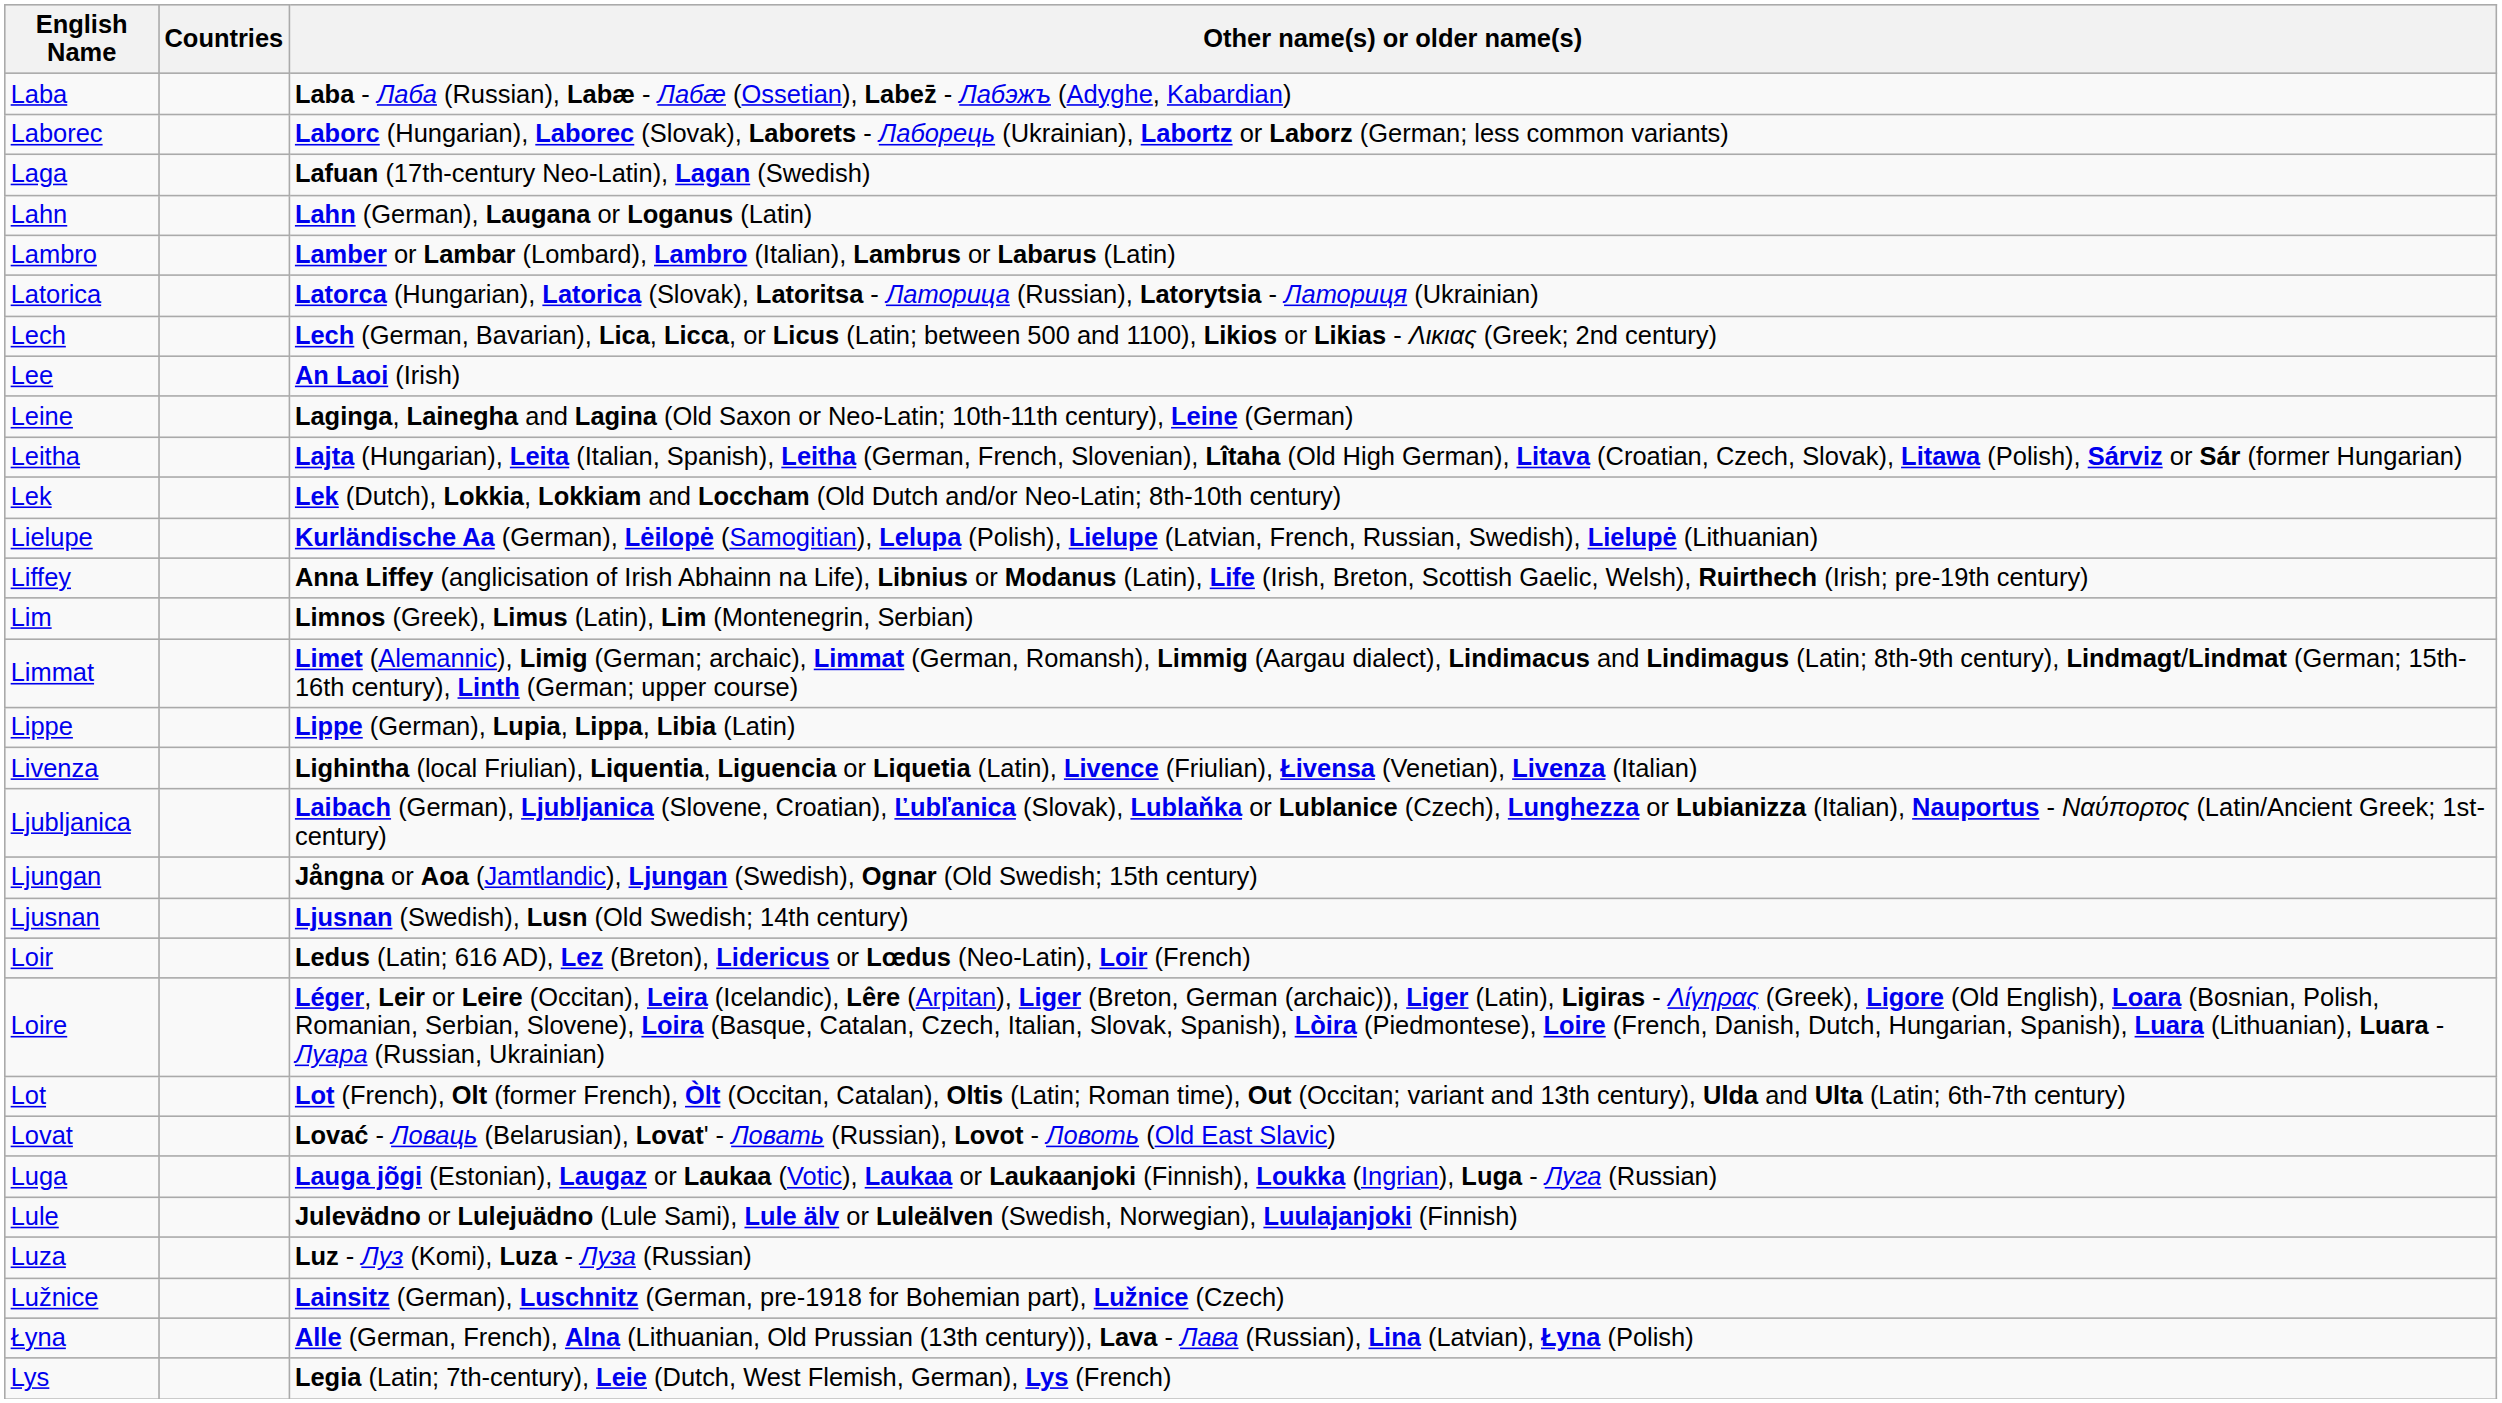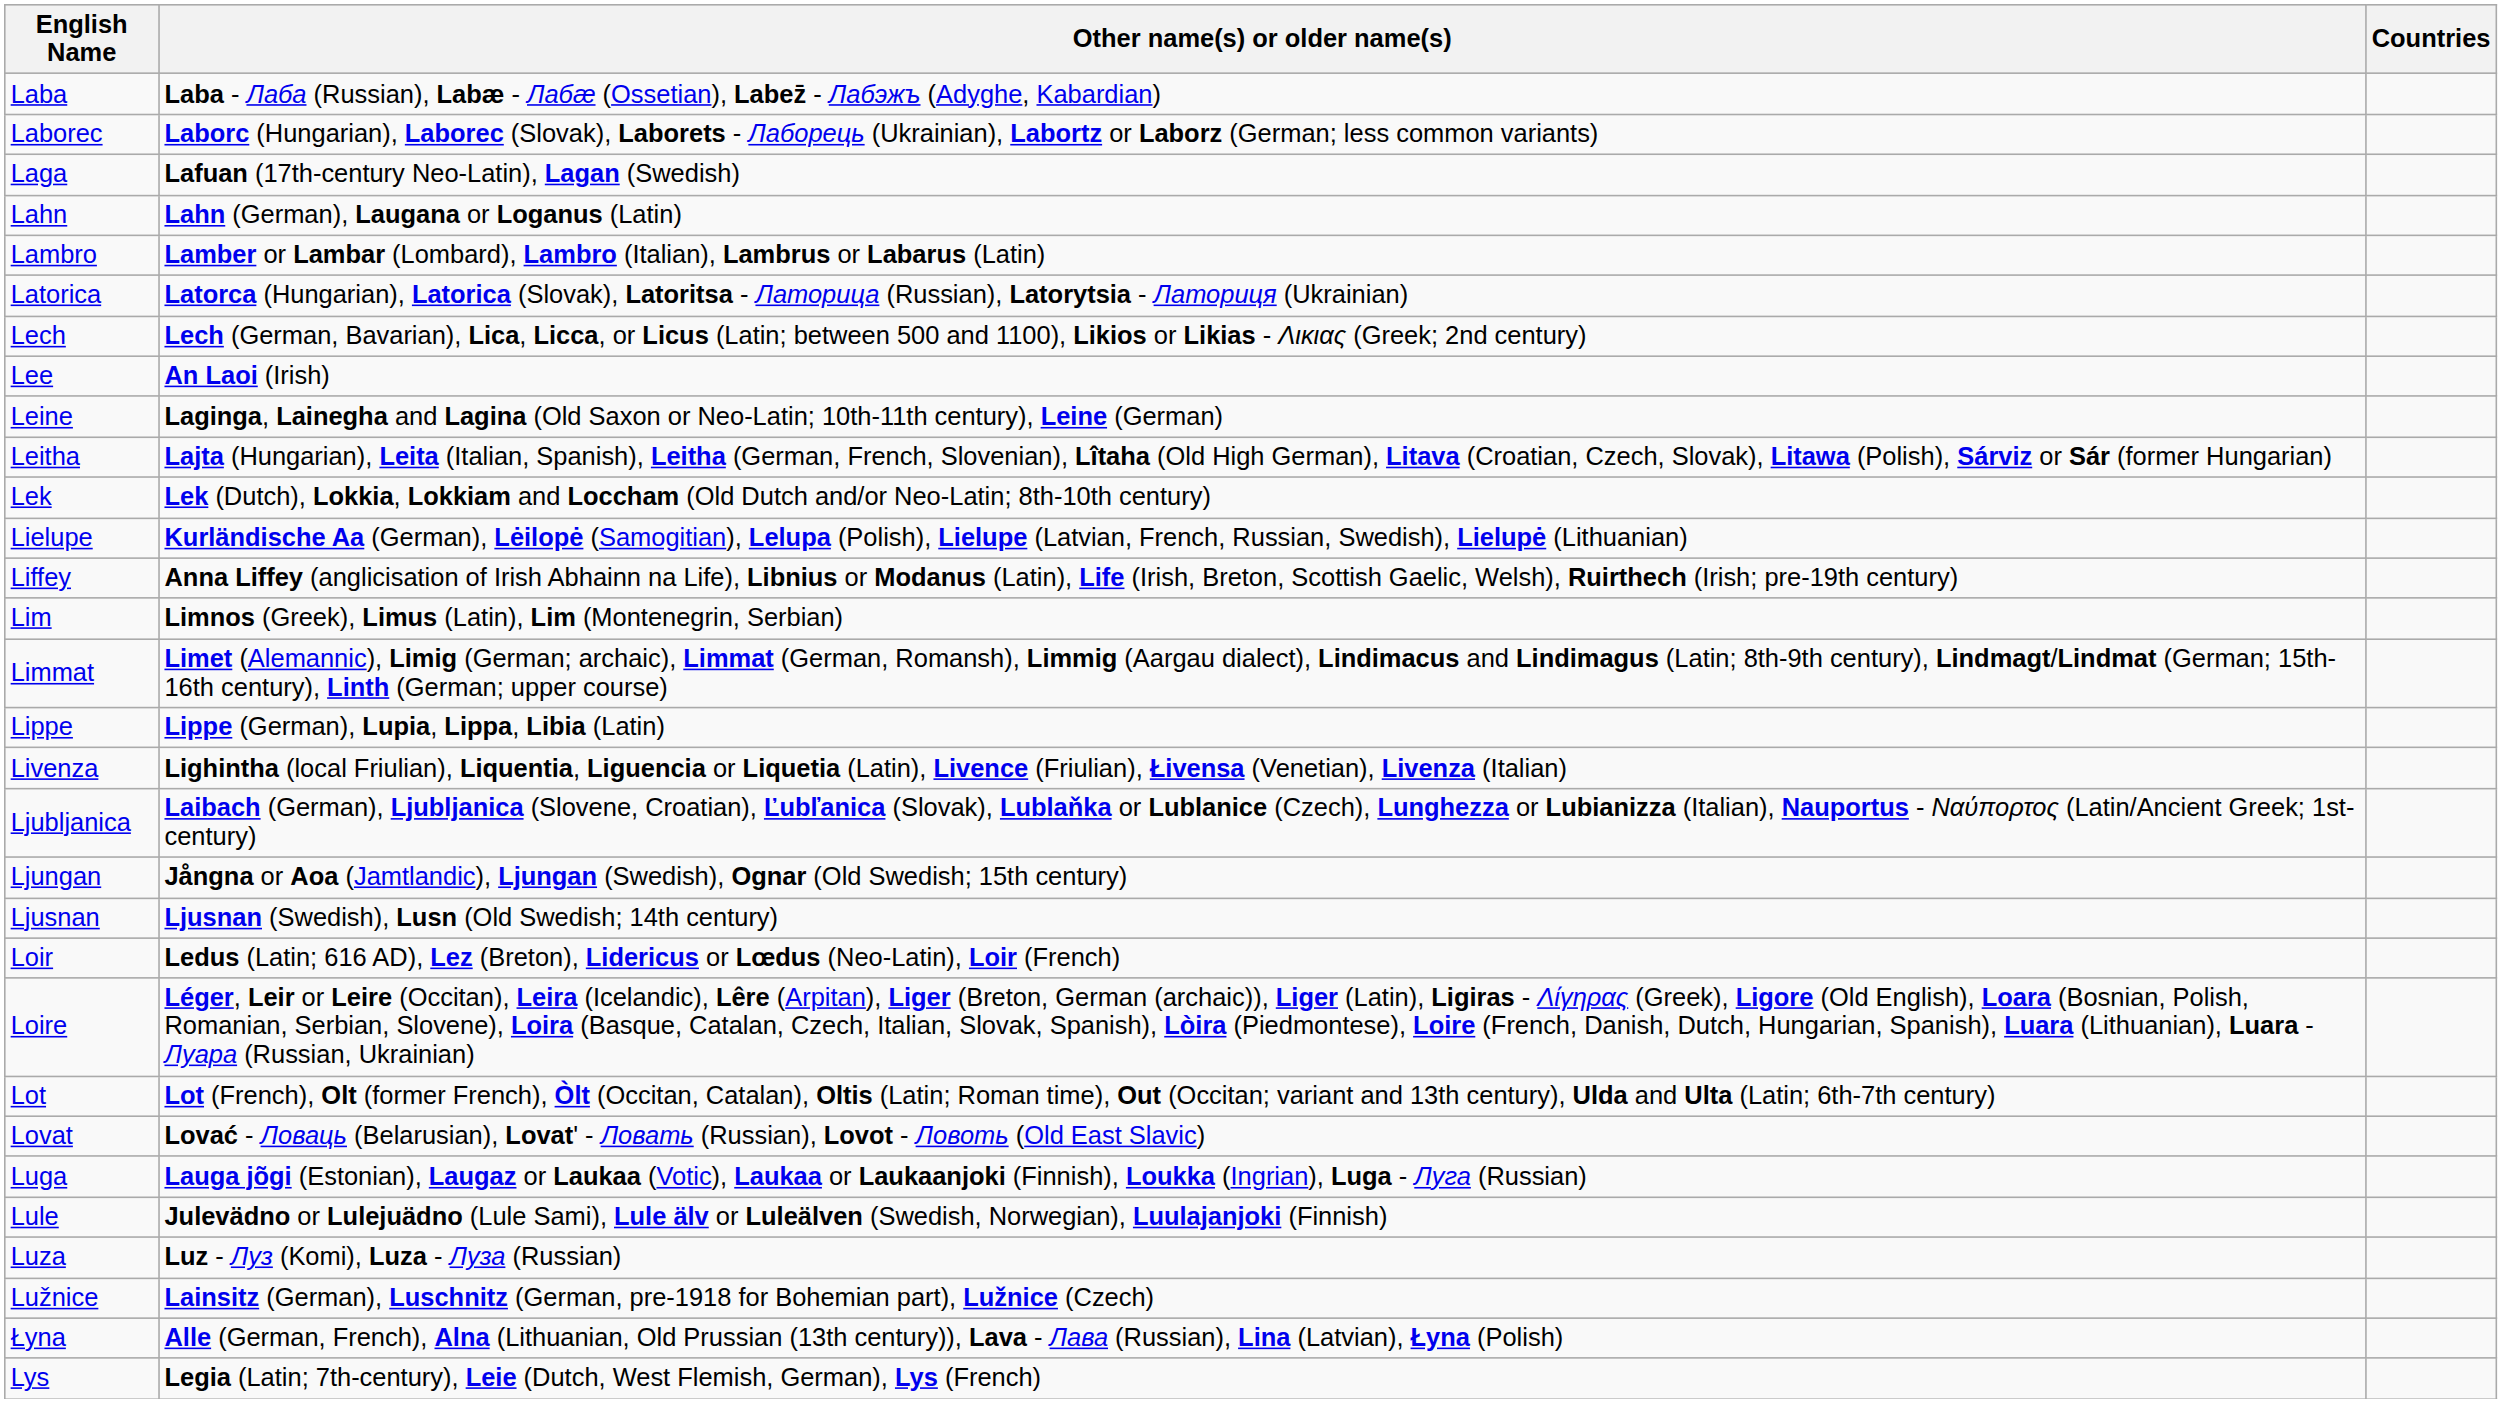columns swapped: Countries <-> Other name(s) or older name(s)
